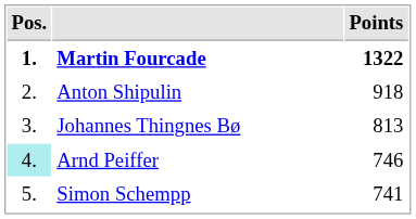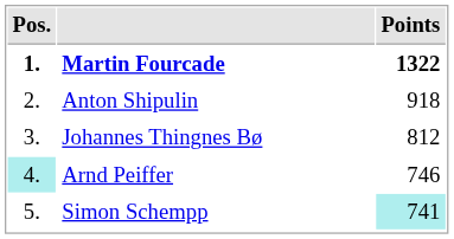Johannes Thingnes Bø | Points: 813 -> 812
Simon Schempp | Points: no background -> paleturquoise background
